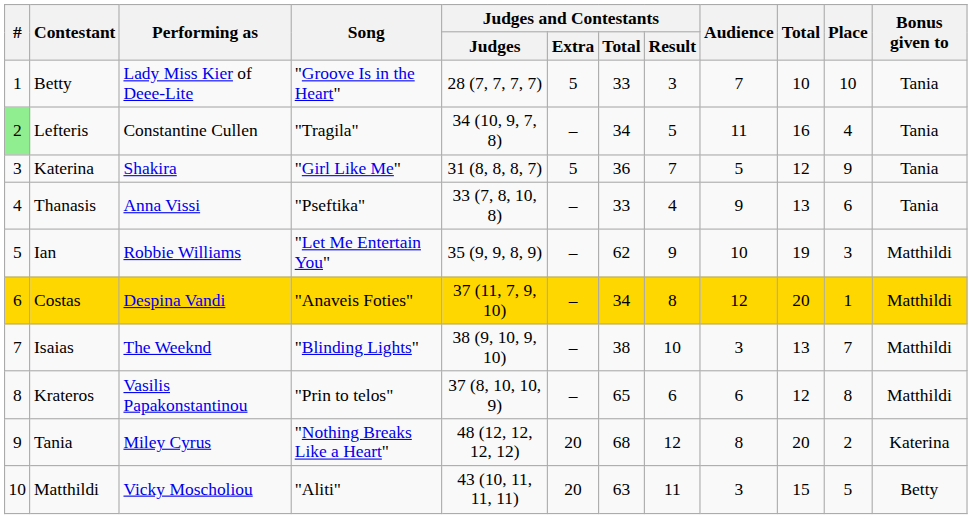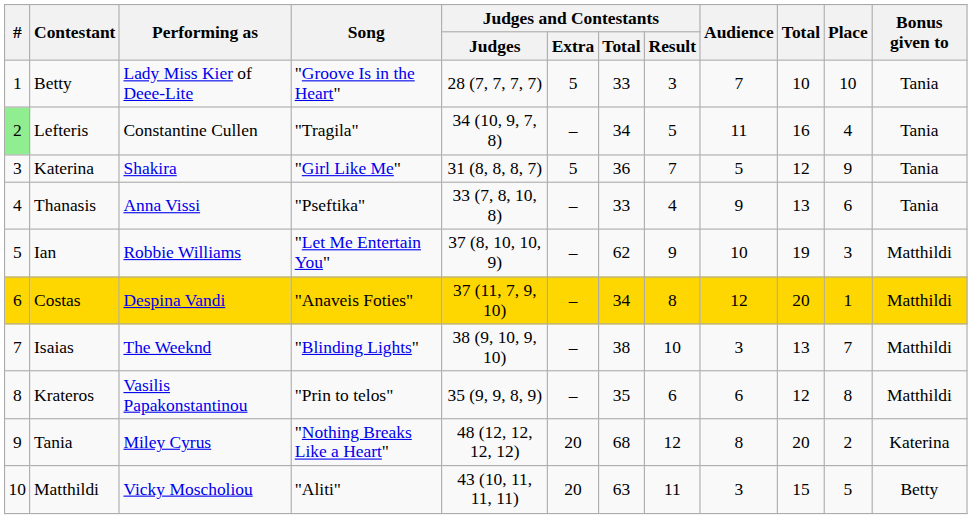Ian | Judges and Contestants / Judges: 35 (9, 9, 8, 9) -> 37 (8, 10, 10, 9)
Krateros | Judges and Contestants / Judges: 37 (8, 10, 10, 9) -> 35 (9, 9, 8, 9)
Krateros | Judges and Contestants / Total: 65 -> 35
